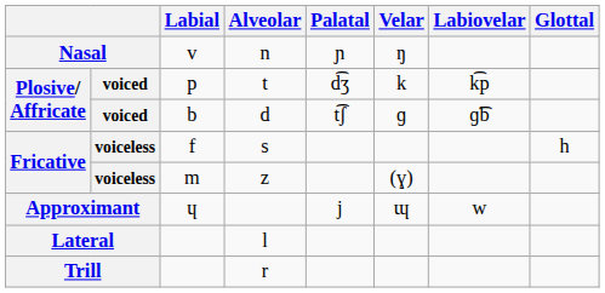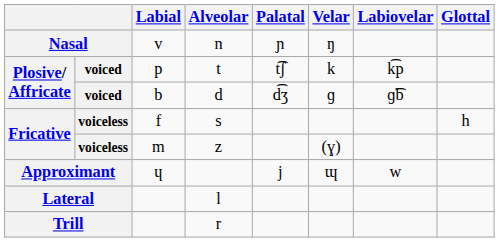t | Palatal: d͡ʒ -> t͡ʃ
d | Palatal: t͡ʃ -> d͡ʒ
